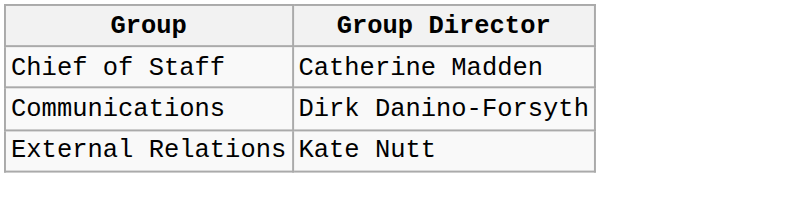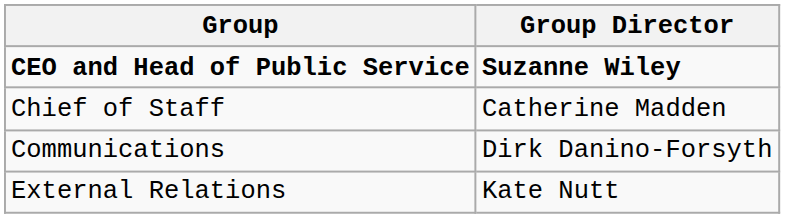+ row: CEO and Head of Public Service | Suzanne Wiley
